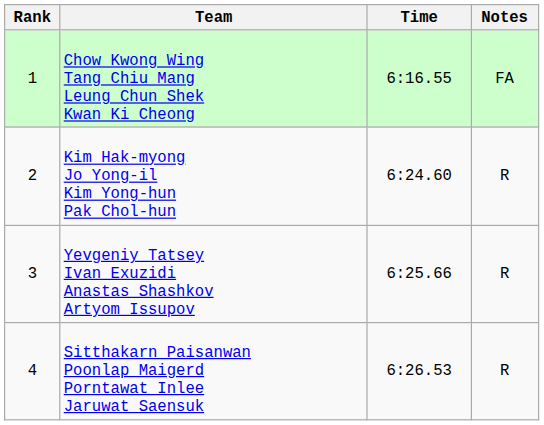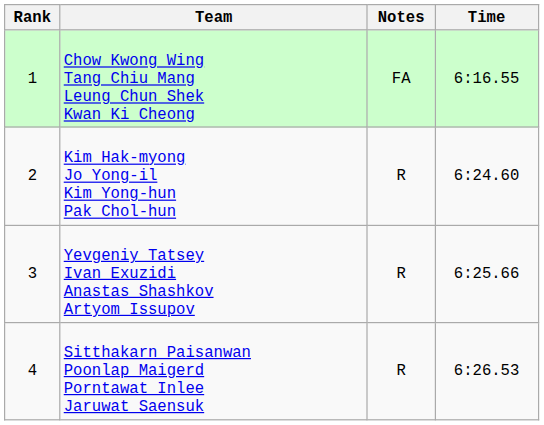columns swapped: Time <-> Notes
